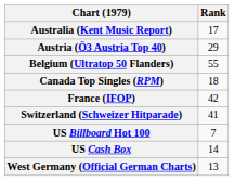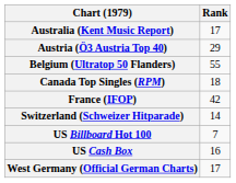Switzerland (Schweizer Hitparade) | Rank: 41 -> 14
US Cash Box | Rank: 14 -> 16
West Germany (Official German Charts) | Rank: 13 -> 17
